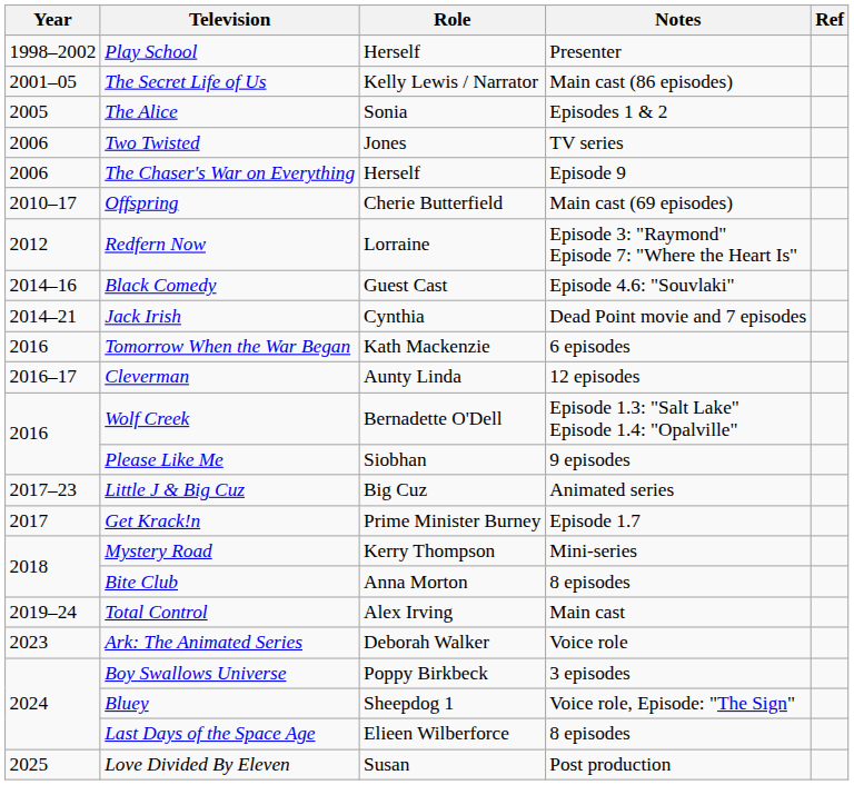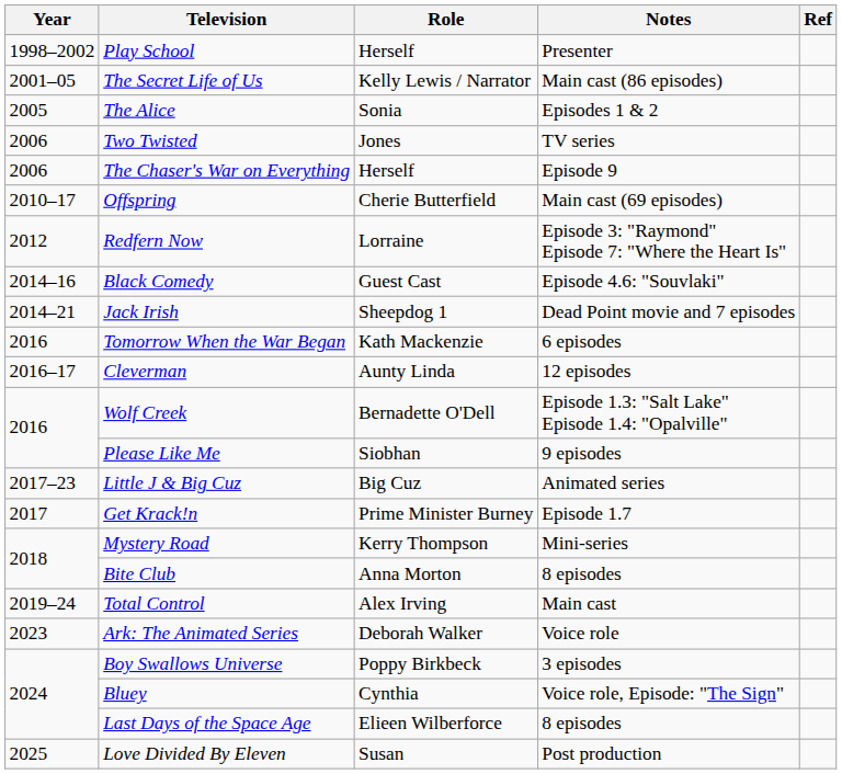Jack Irish | Role: Cynthia -> Sheepdog 1
Bluey | Role: Sheepdog 1 -> Cynthia
